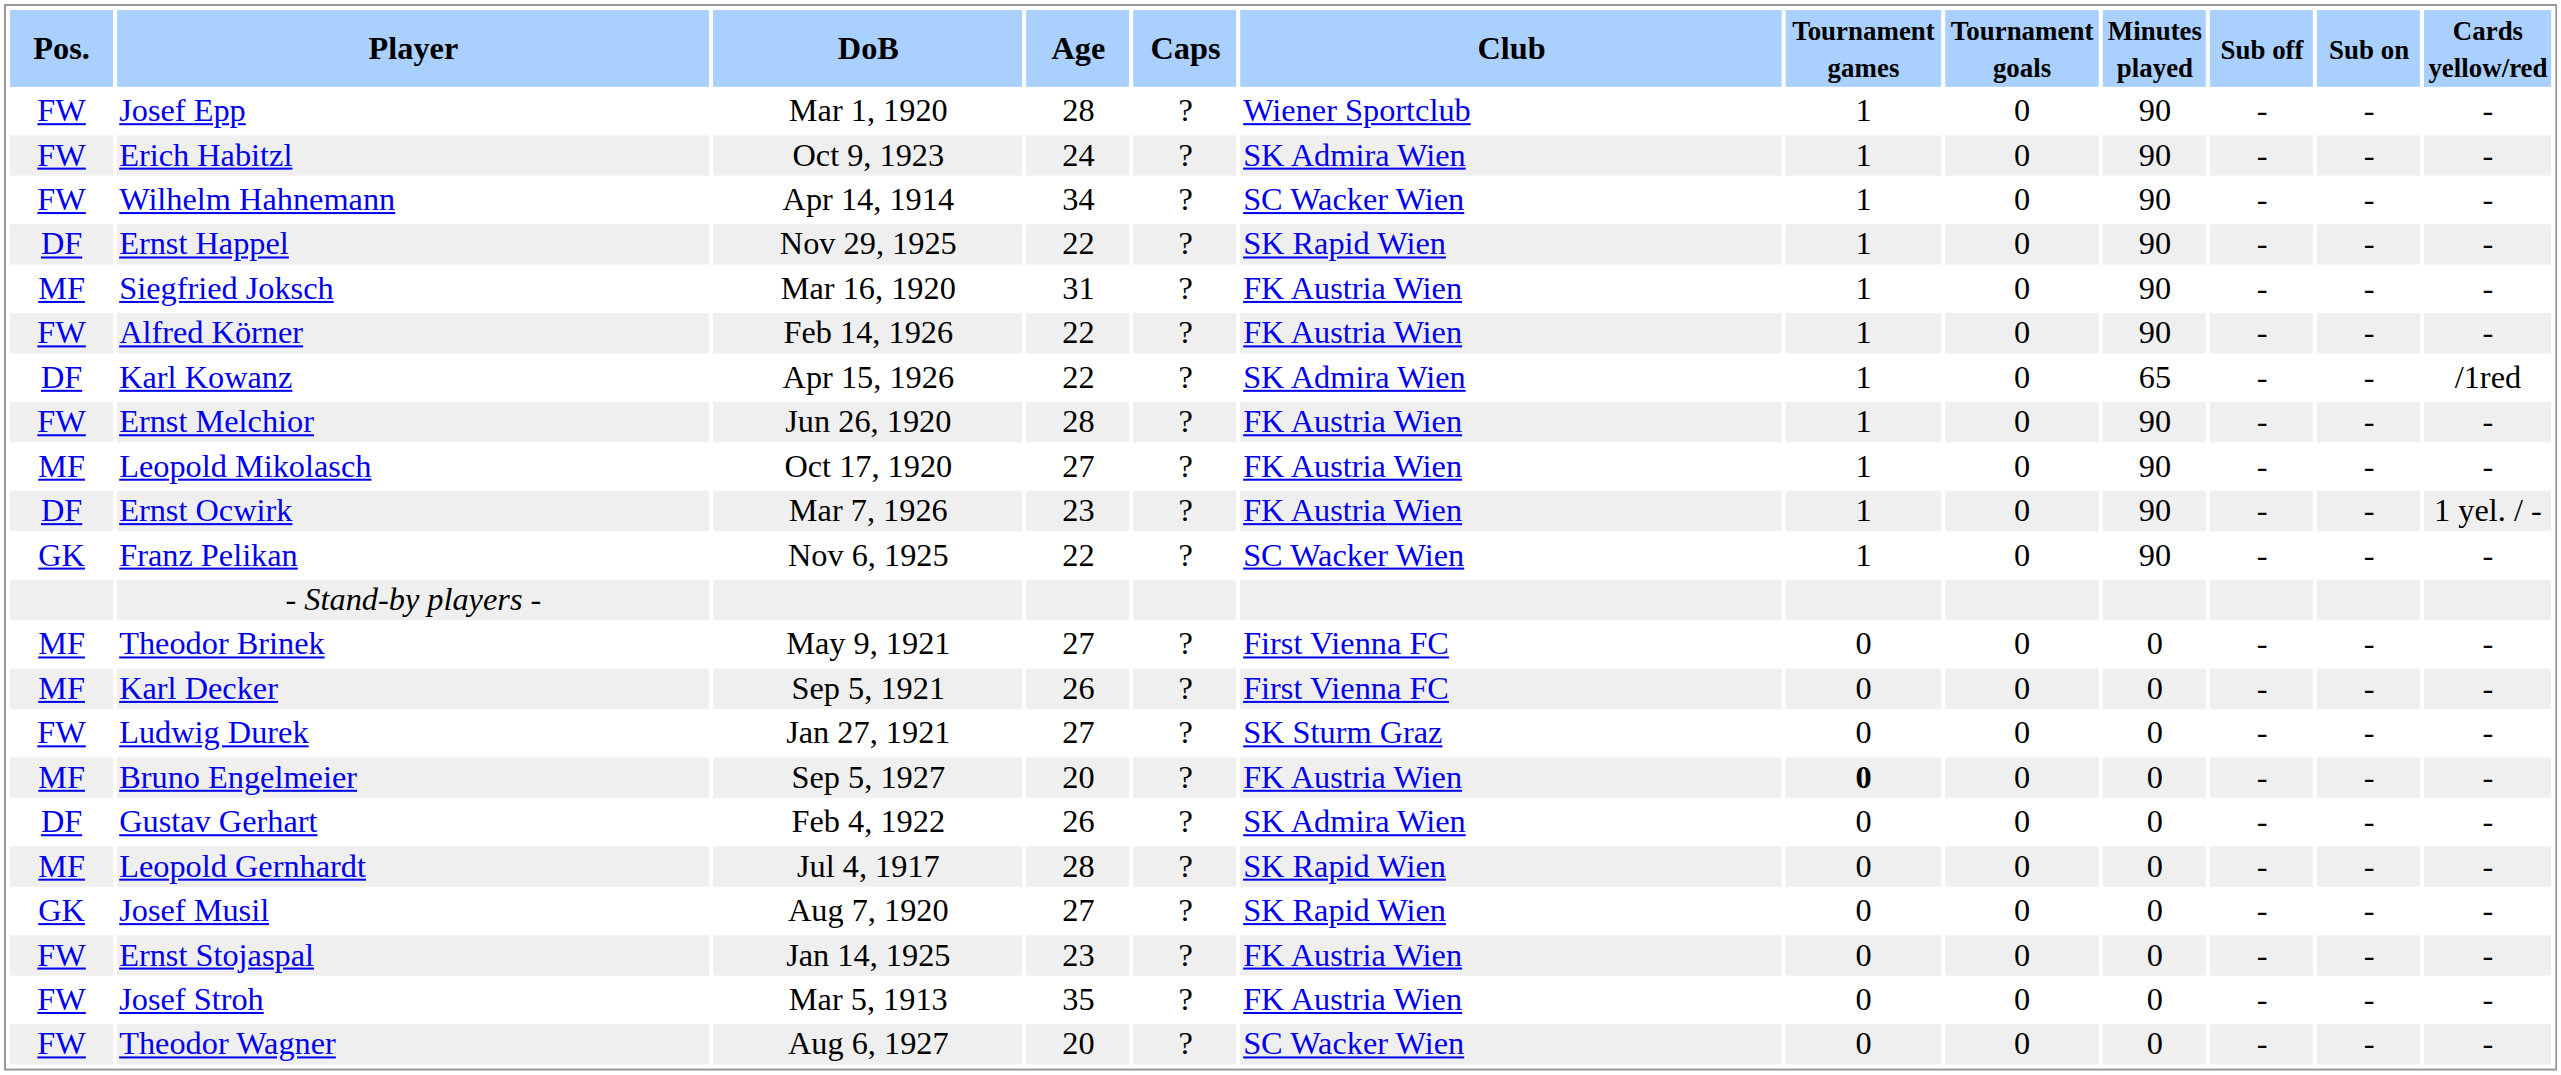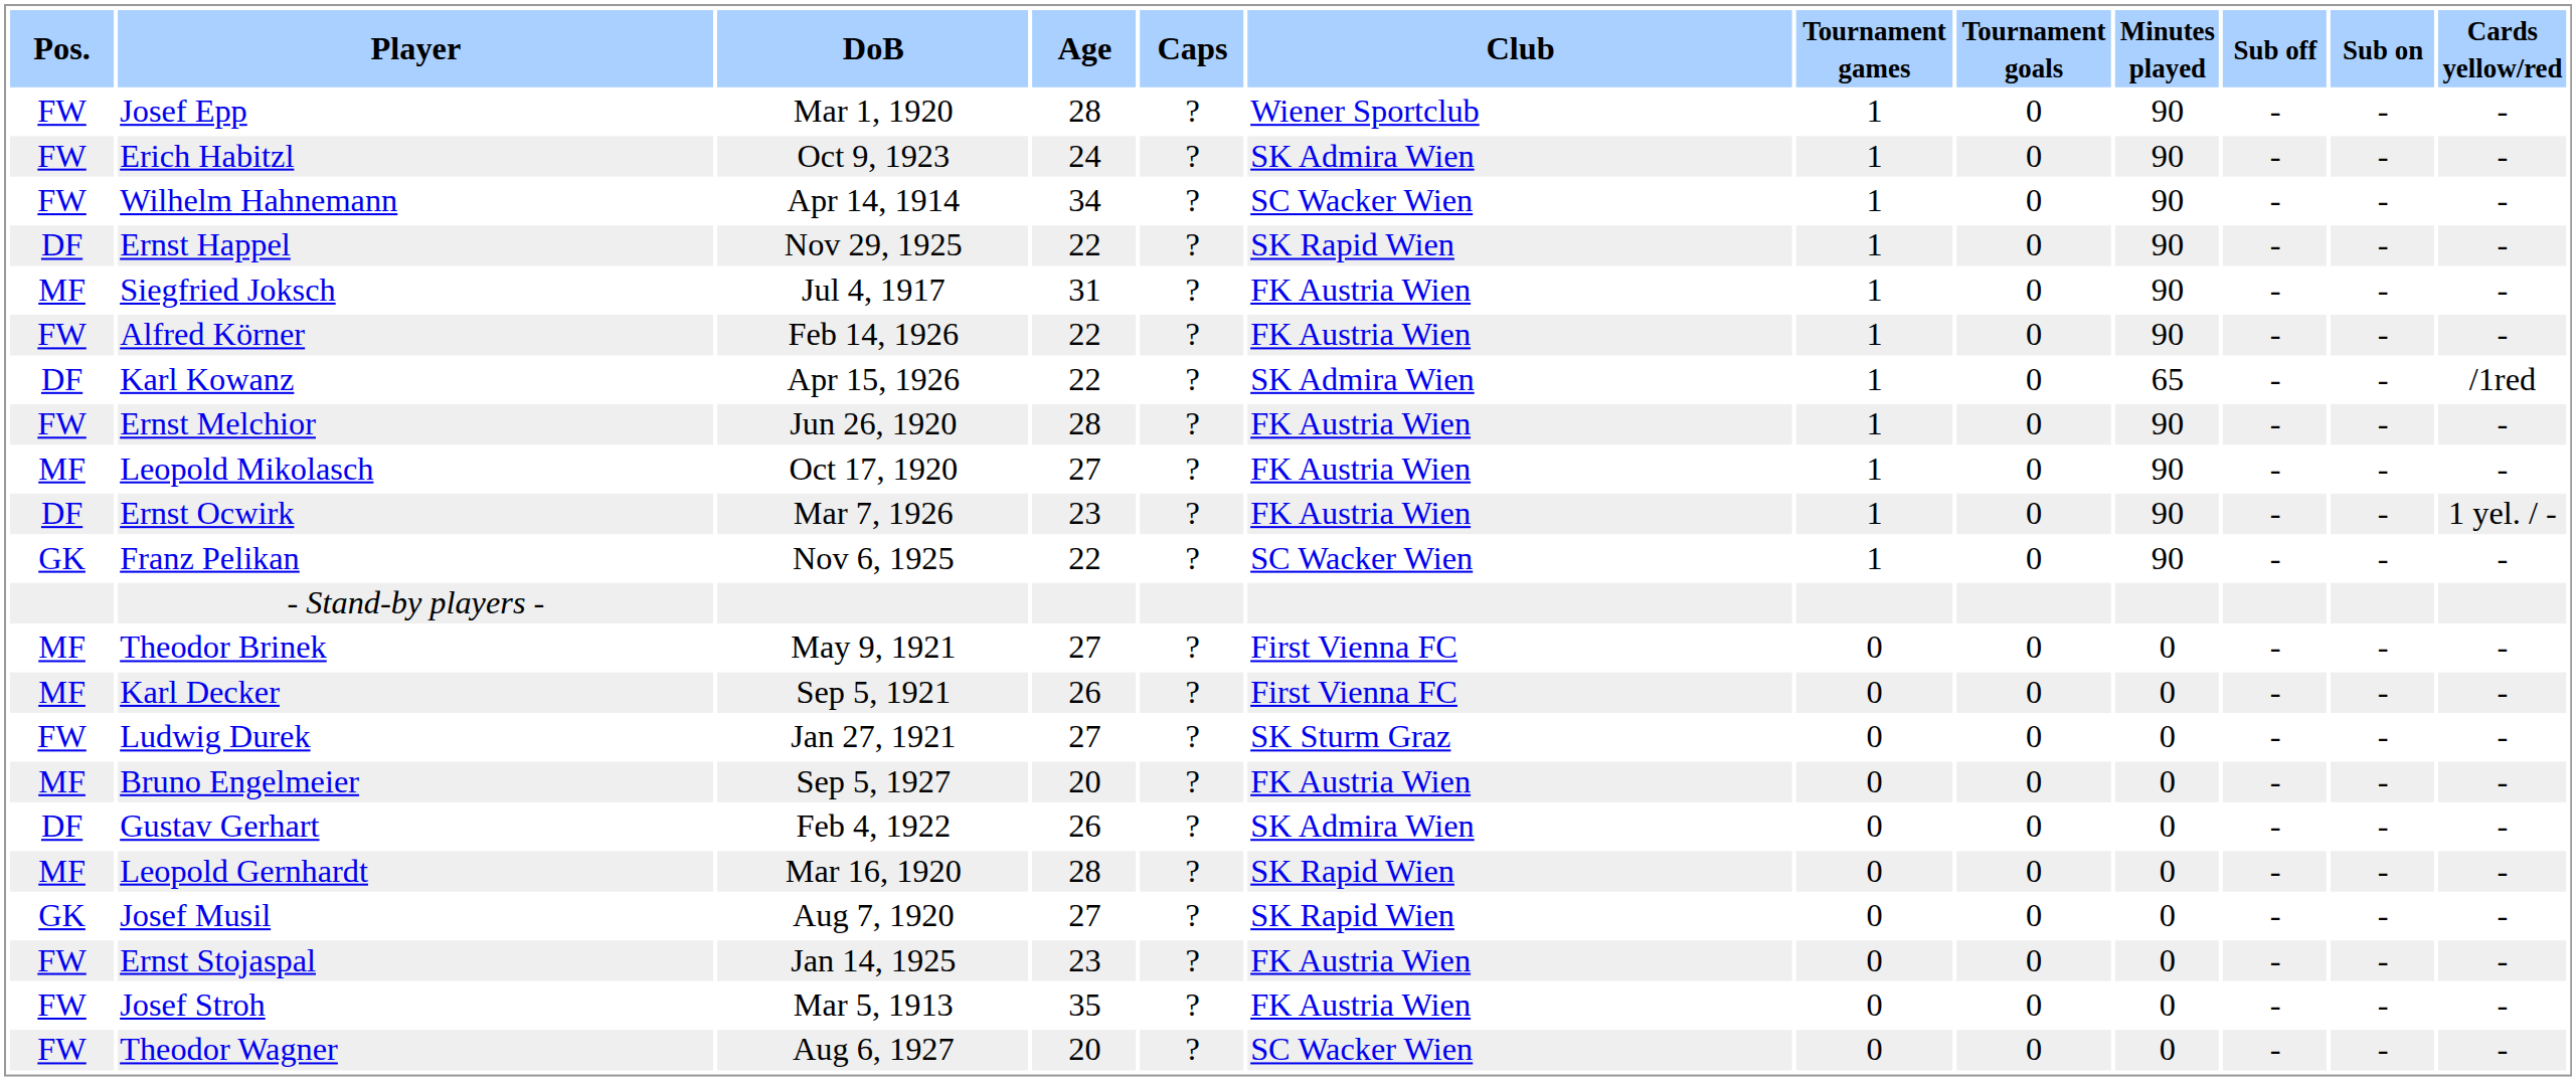Siegfried Joksch | DoB: Mar 16, 1920 -> Jul 4, 1917
Bruno Engelmeier | Tournament games: bold -> normal
Leopold Gernhardt | DoB: Jul 4, 1917 -> Mar 16, 1920
